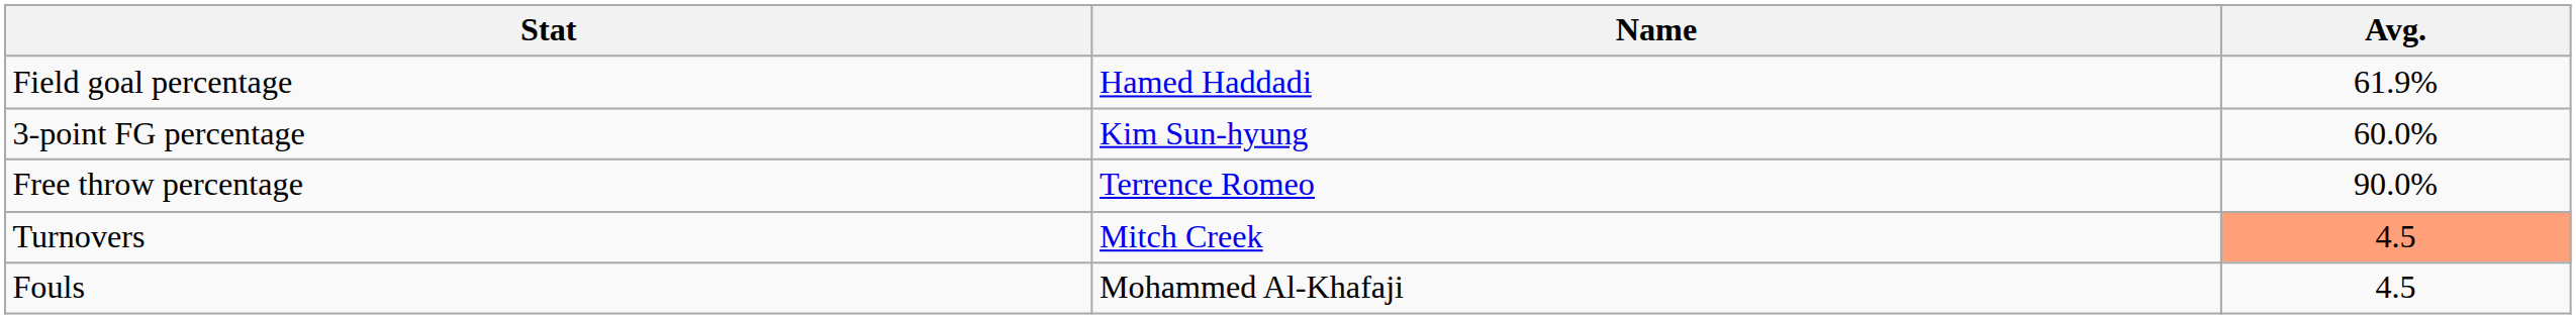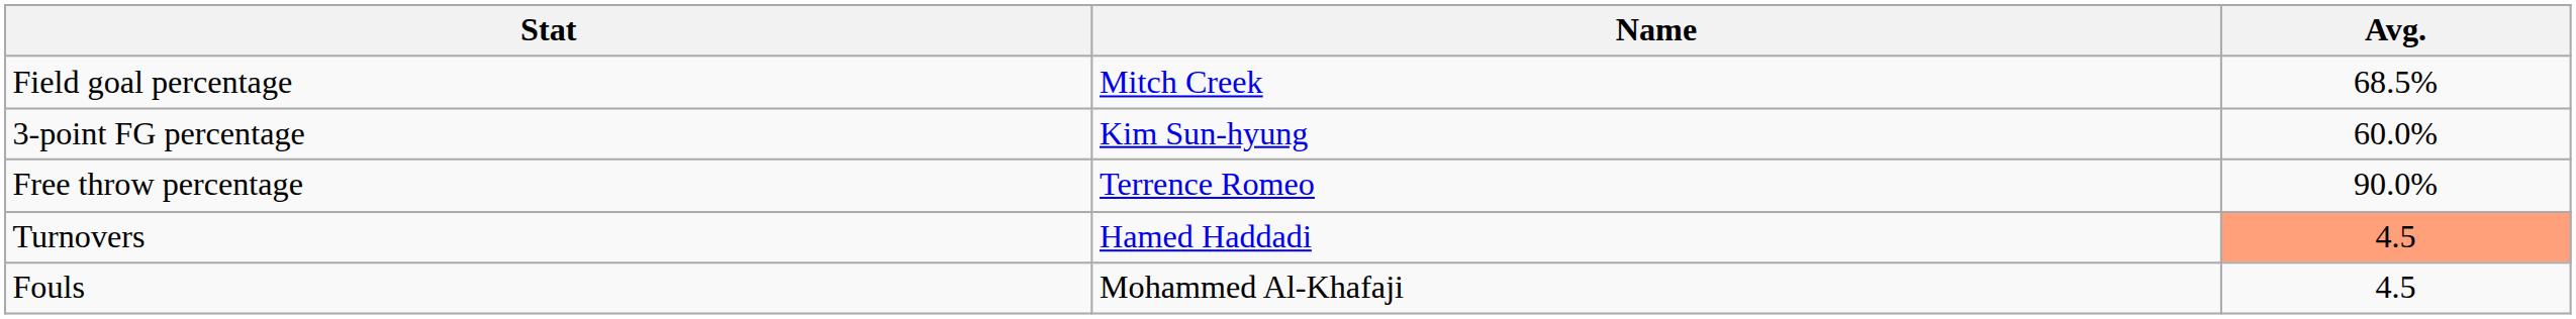Field goal percentage | Name: Hamed Haddadi -> Mitch Creek
Field goal percentage | Avg.: 61.9% -> 68.5%
Turnovers | Name: Mitch Creek -> Hamed Haddadi
